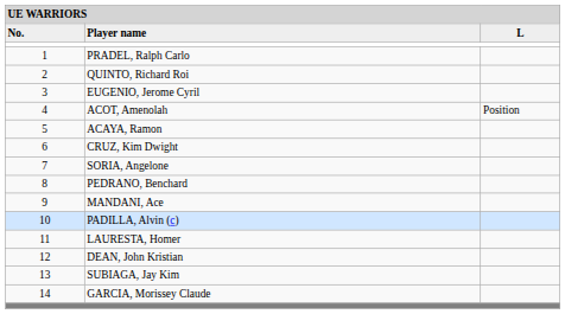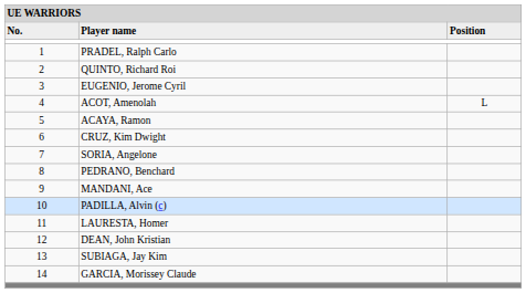Player name | column 3: L -> Position
ACOT, Amenolah | column 3: Position -> L
